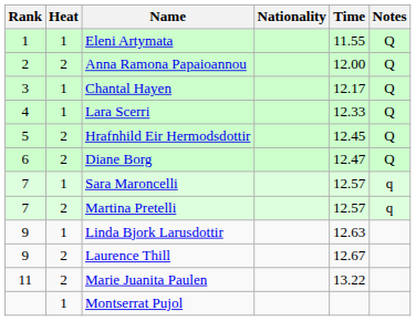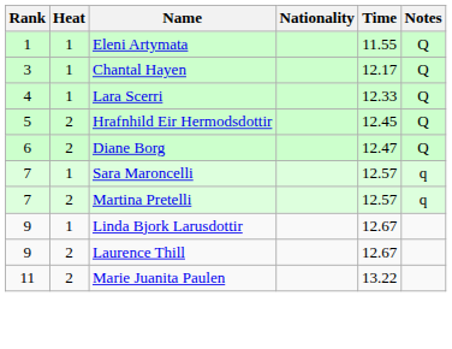- row: 2 | 2 | Anna Ramona Papaioannou | 12.00 | Q
Linda Bjork Larusdottir | Time: 12.63 -> 12.67
- row: 1 | Montserrat Pujol
